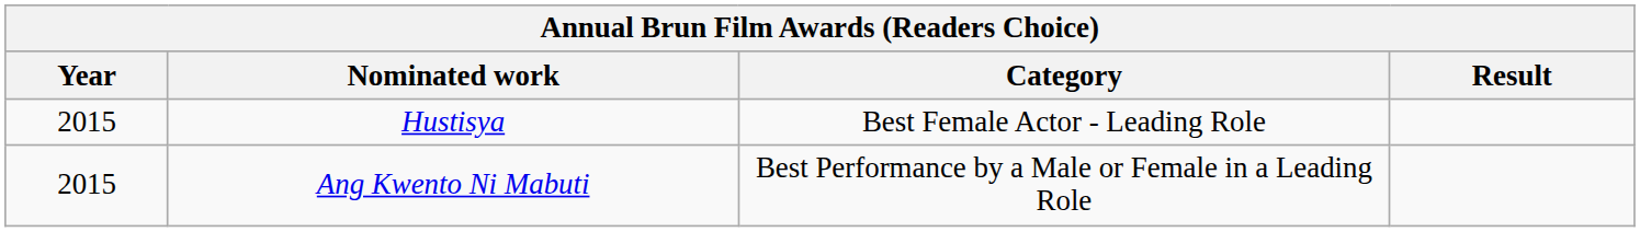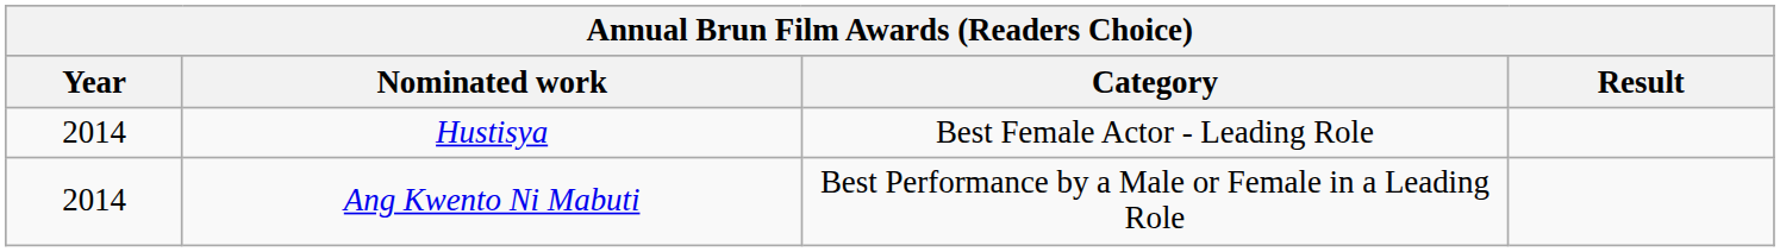Hustisya | Year: 2015 -> 2014
Ang Kwento Ni Mabuti | Year: 2015 -> 2014
